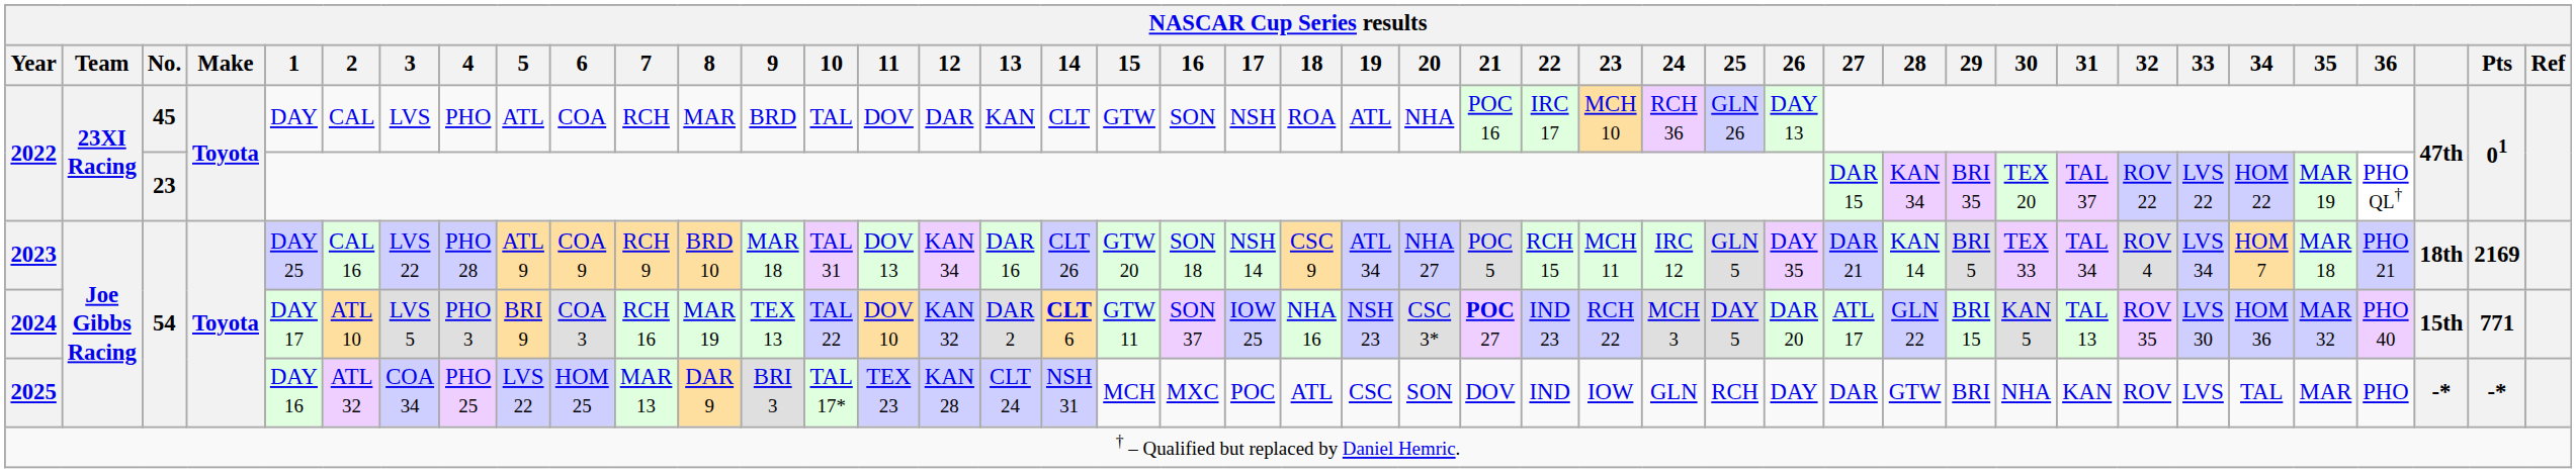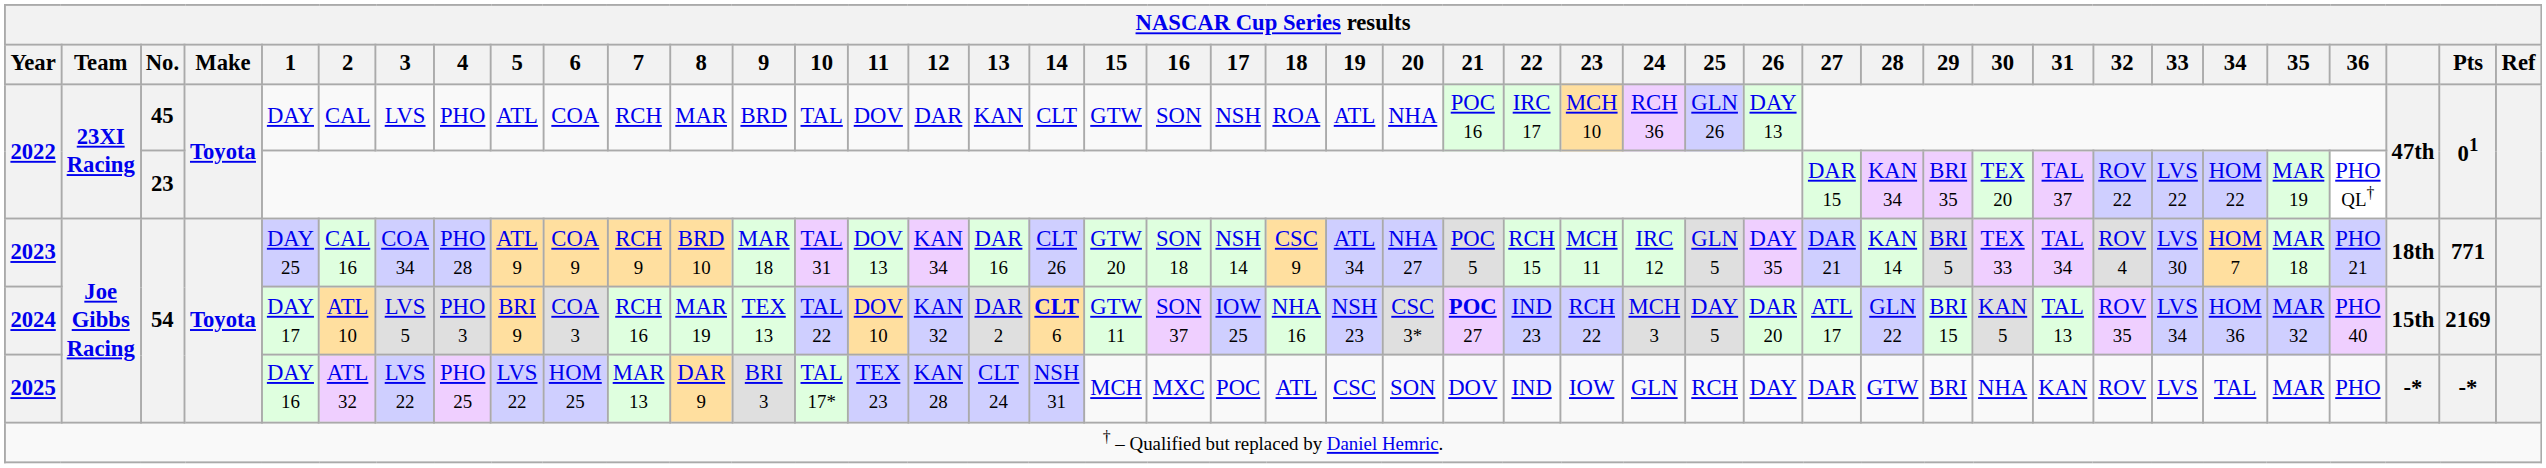2023 | 3: LVS 22 -> COA 34
2023 | 33: LVS 34 -> LVS 30
2023 | Pts: 2169 -> 771
2024 | 33: LVS 30 -> LVS 34
2024 | Pts: 771 -> 2169
2025 | 3: COA 34 -> LVS 22
